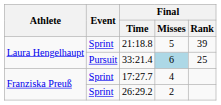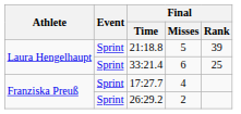33:21.4 | Event: Pursuit -> Sprint
33:21.4 | Final / Misses: lightblue background -> no background
